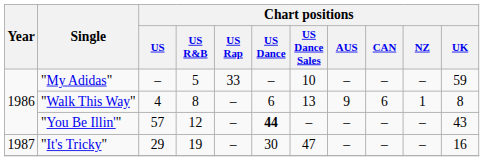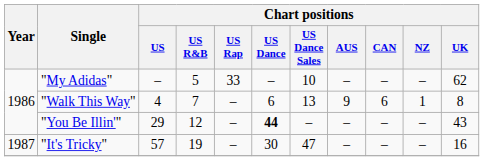"My Adidas" | Chart positions / UK: 59 -> 62
"Walk This Way" | Chart positions / US R&B: 8 -> 7
"You Be Illin'" | Chart positions / US: 57 -> 29
"It's Tricky" | Chart positions / US: 29 -> 57
